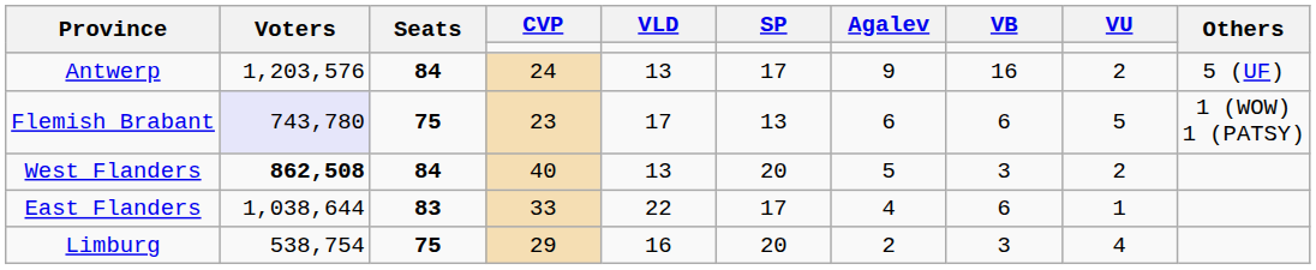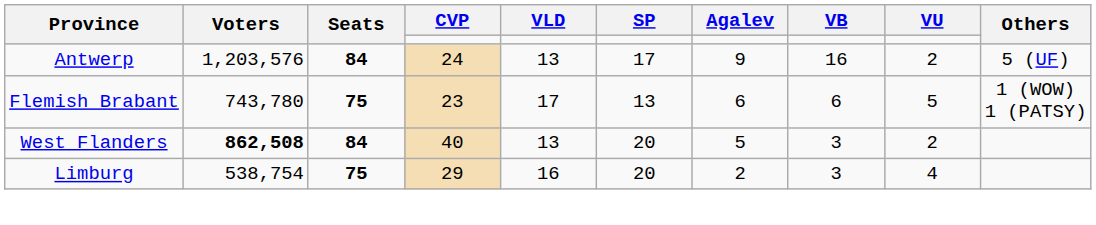Flemish Brabant | Voters: lavender background -> no background
- row: East Flanders | 1,038,644 | 83 | 33 | 22 | 17 | 4 | 6 | 1
